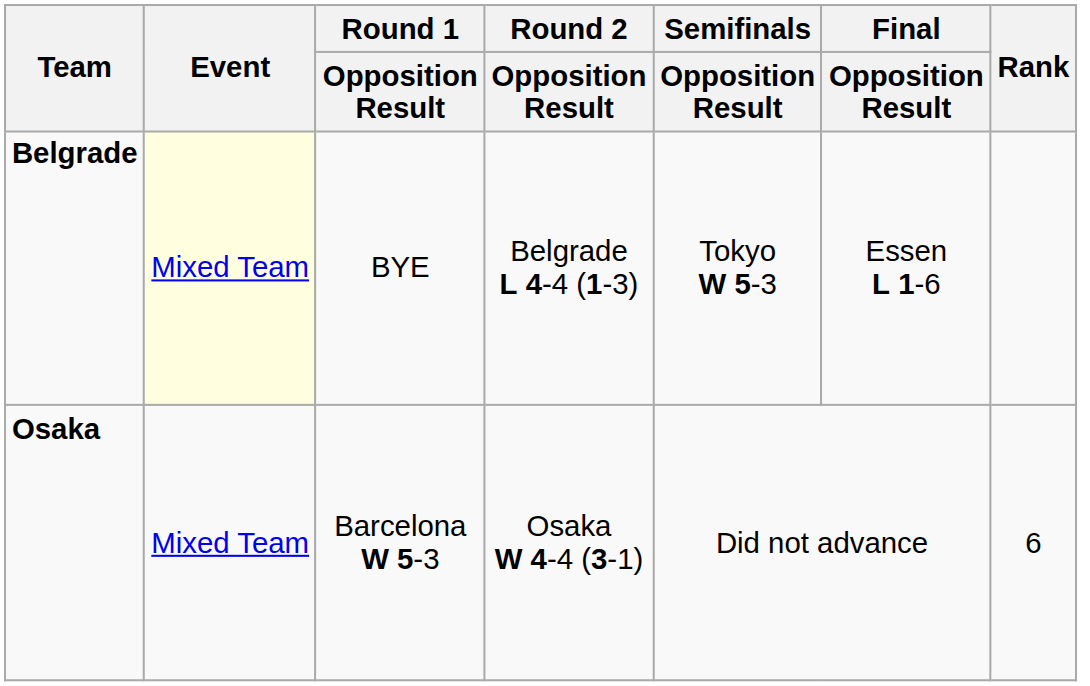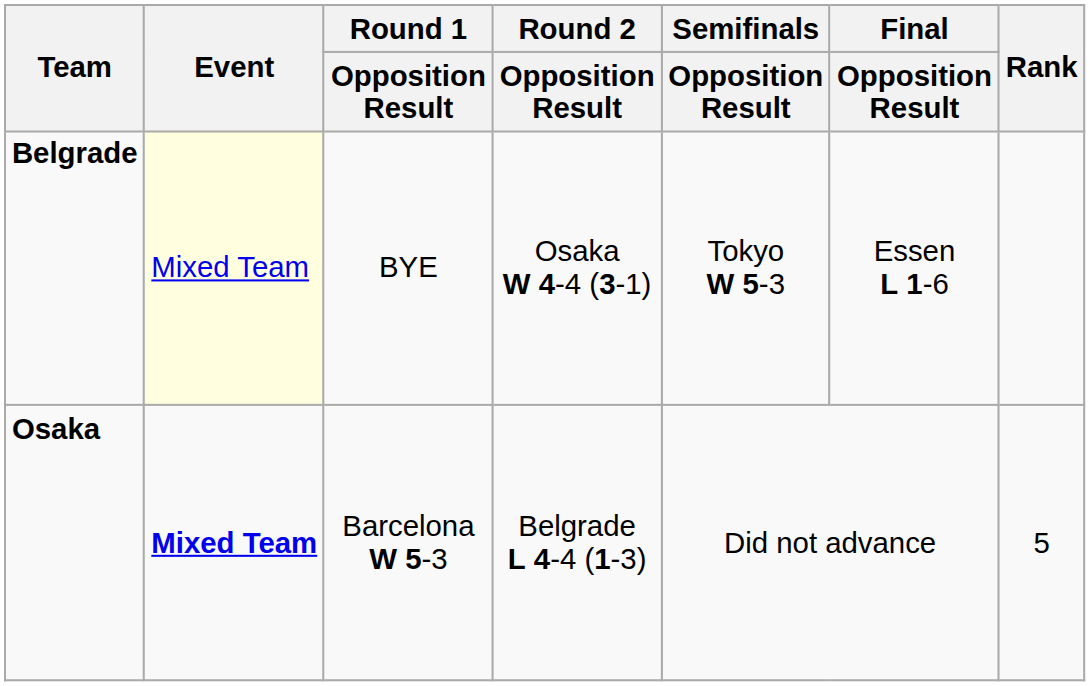Belgrade | Round 2 / Opposition Result: Belgrade L 4-4 (1-3) -> Osaka W 4-4 (3-1)
Osaka | Event: normal -> bold
Osaka | Round 2 / Opposition Result: Osaka W 4-4 (3-1) -> Belgrade L 4-4 (1-3)
Osaka | Rank: 6 -> 5
